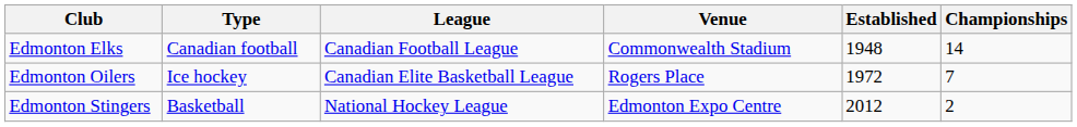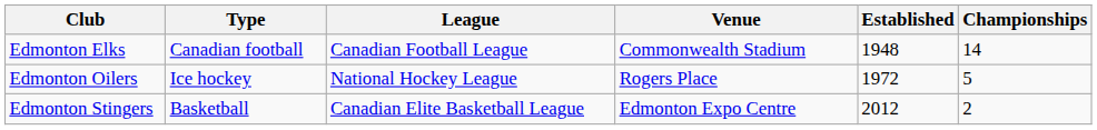Edmonton Oilers | League: Canadian Elite Basketball League -> National Hockey League
Edmonton Oilers | Championships: 7 -> 5
Edmonton Stingers | League: National Hockey League -> Canadian Elite Basketball League
